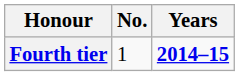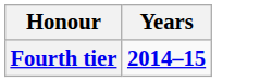- column: No. | 1
